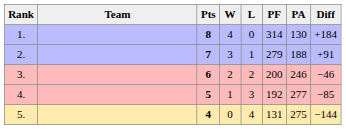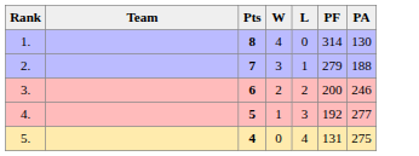- column: Diff | +184 | +91 | −46 | −85 | −144
